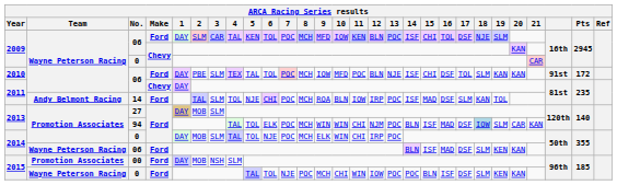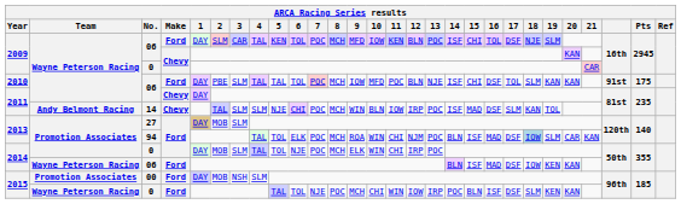2010 | 4: TEX -> TAL
2010 | Pts: 172 -> 175
2011 / 14 | Make: Ford -> Chevy
2011 / 14 | 4: TOL -> SLM
2011 / 14 | 9: ROA -> WIN
2013 / 94 | 9: WIN -> ROA
2014 / 06 | 18: SLM -> IOW
2015 / 0 | 13: POC -> IRP
